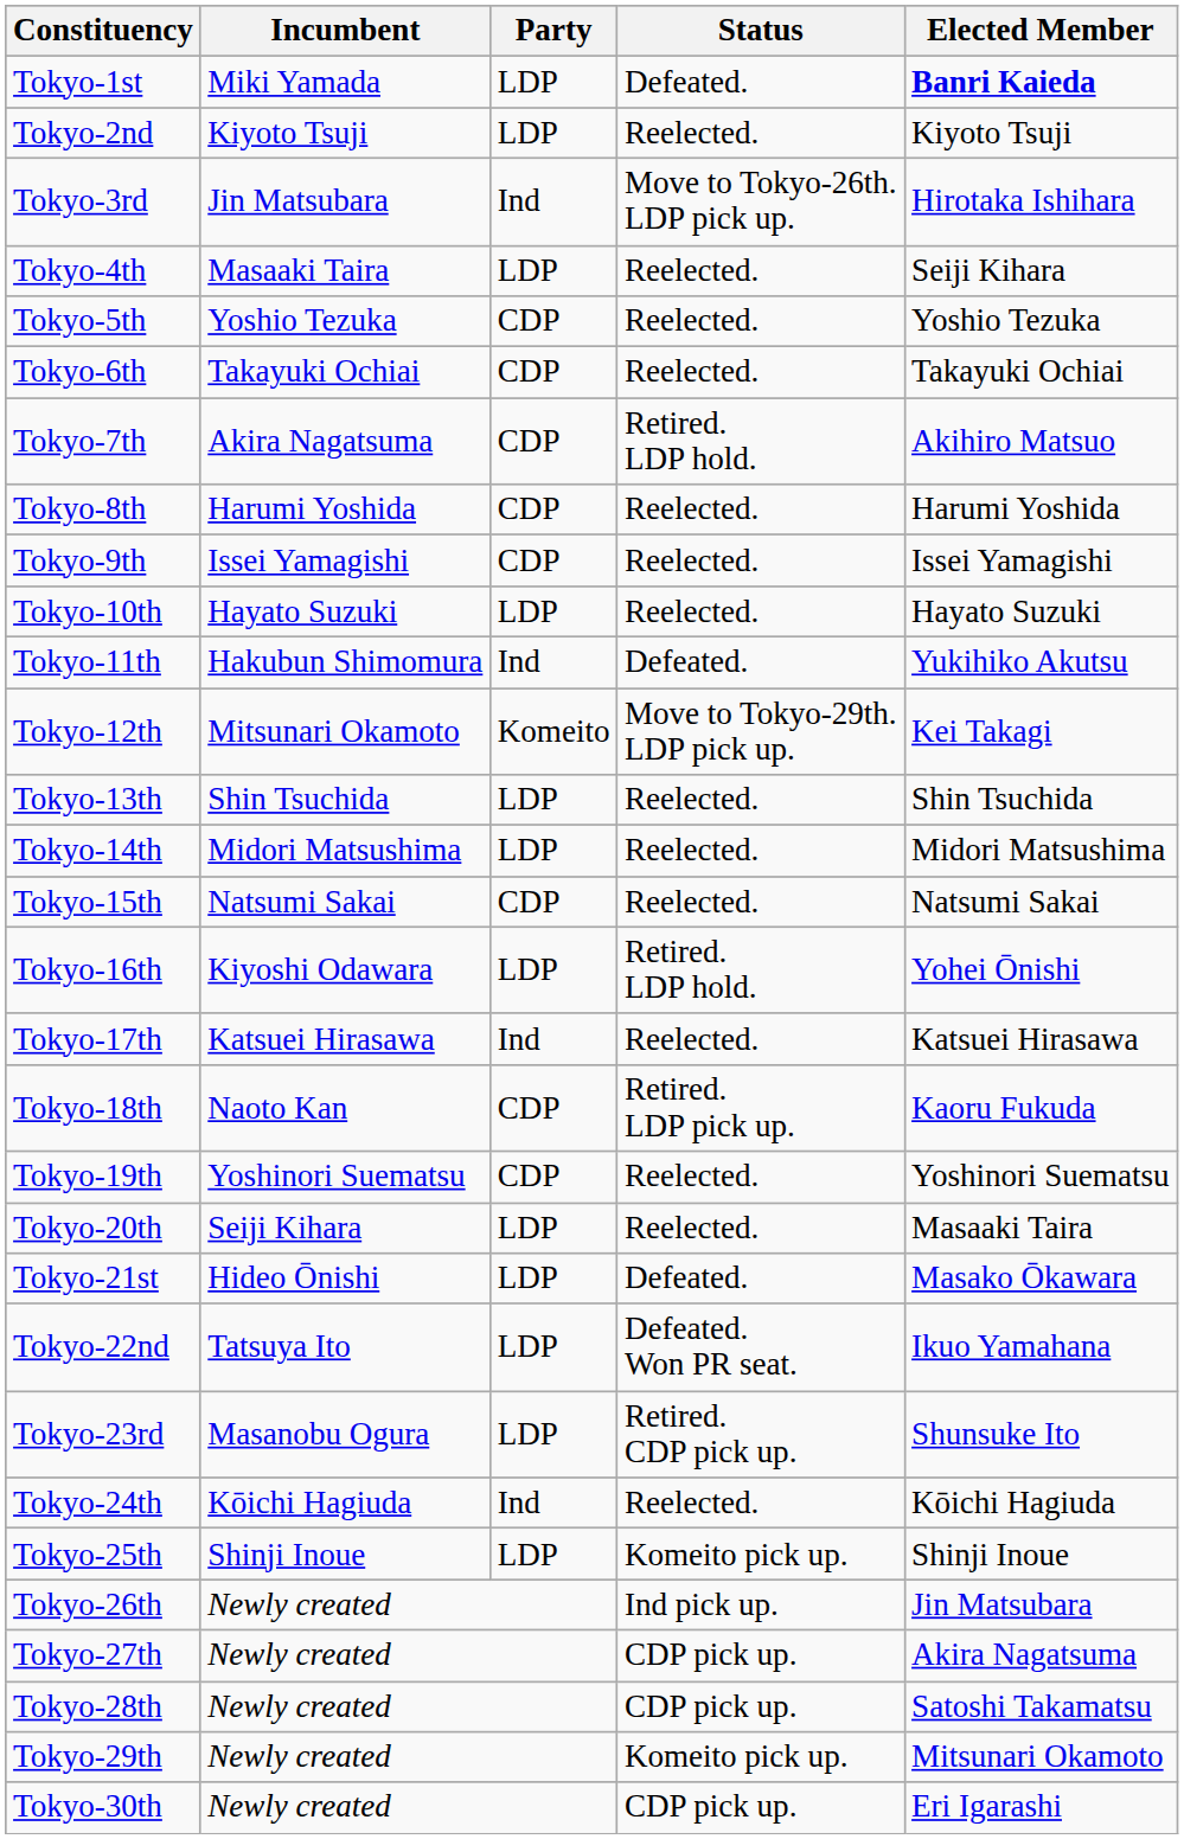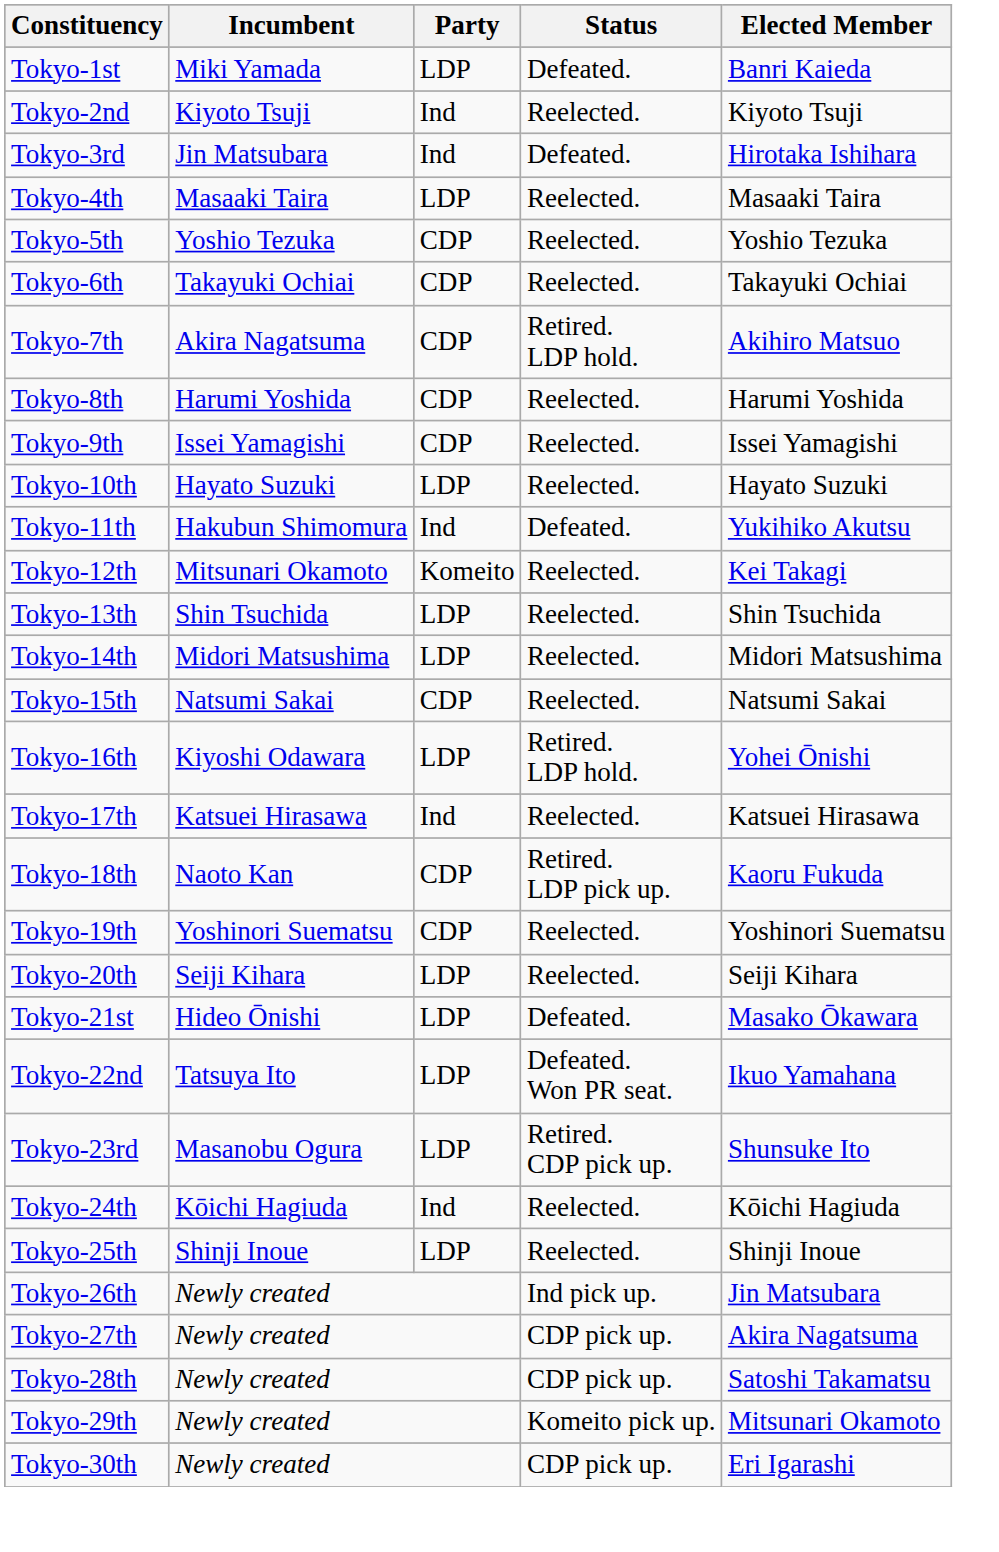Tokyo-1st | Elected Member: bold -> normal
Tokyo-2nd | Party: LDP -> Ind
Tokyo-3rd | Status: Move to Tokyo-26th. LDP pick up. -> Defeated.
Tokyo-4th | Elected Member: Seiji Kihara -> Masaaki Taira
Tokyo-12th | Status: Move to Tokyo-29th. LDP pick up. -> Reelected.
Tokyo-20th | Elected Member: Masaaki Taira -> Seiji Kihara
Tokyo-25th | Status: Komeito pick up. -> Reelected.
